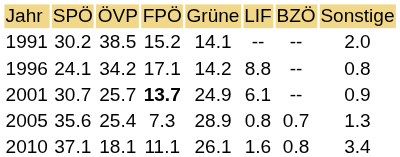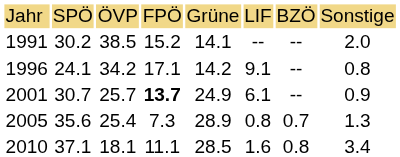1996 | column 6: 8.8 -> 9.1
2010 | column 5: 26.1 -> 28.5
